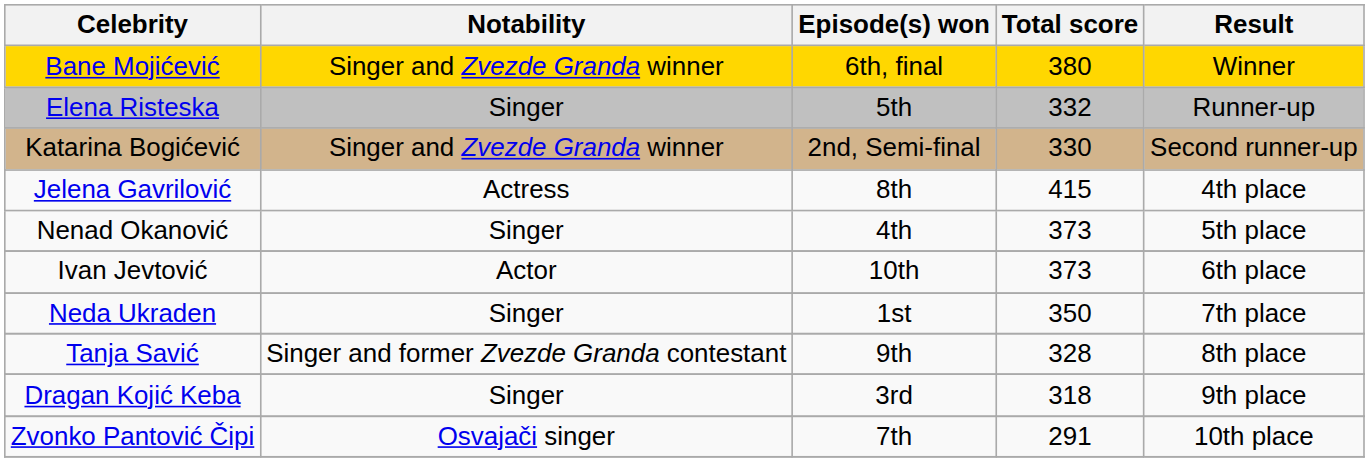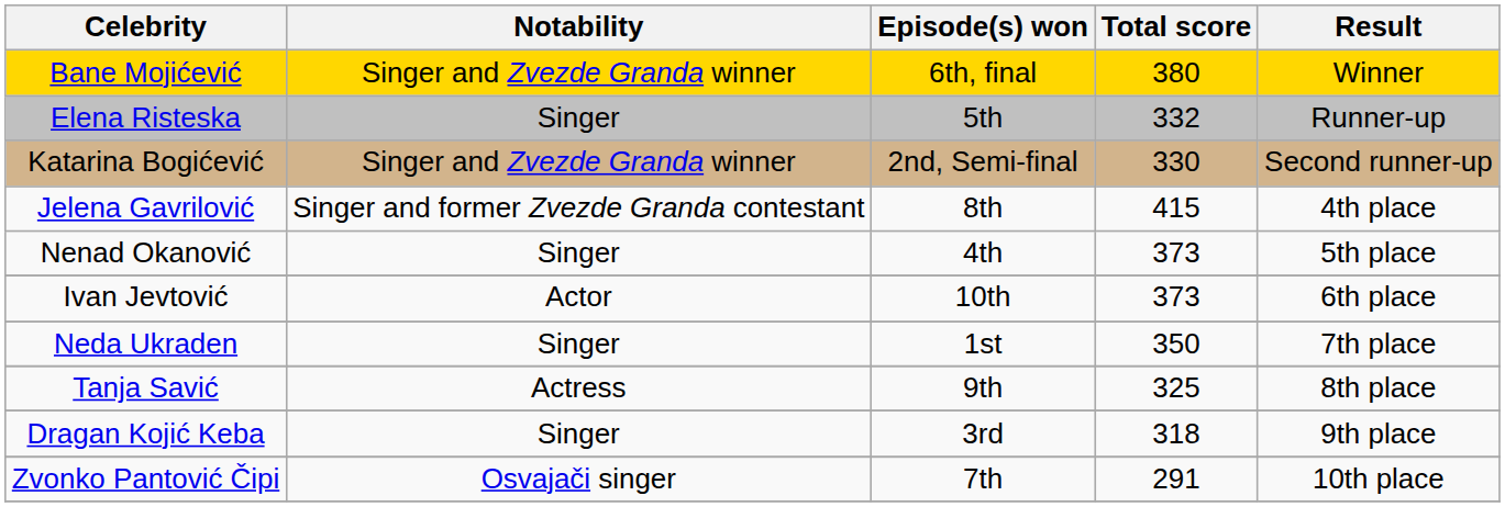Jelena Gavrilović | Notability: Actress -> Singer and former Zvezde Granda contestant
Tanja Savić | Notability: Singer and former Zvezde Granda contestant -> Actress
Tanja Savić | Total score: 328 -> 325
